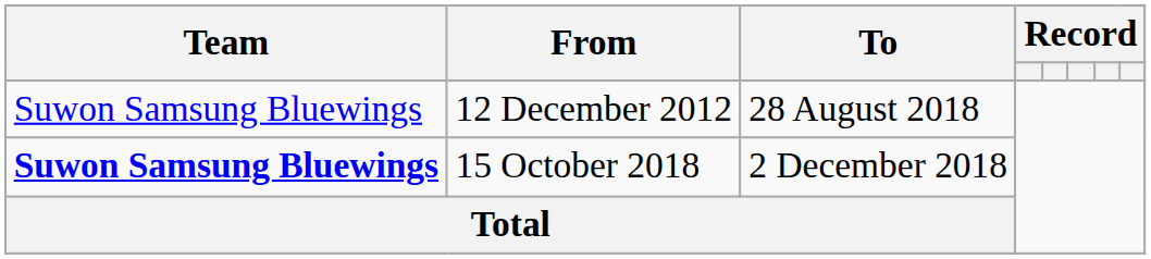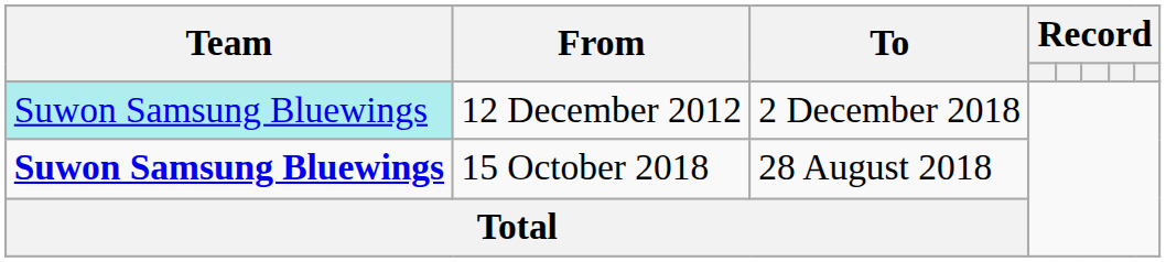12 December 2012 | Team: no background -> paleturquoise background
12 December 2012 | To: 28 August 2018 -> 2 December 2018
15 October 2018 | To: 2 December 2018 -> 28 August 2018
